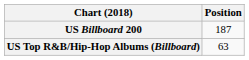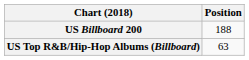US Billboard 200 | Position: 187 -> 188
